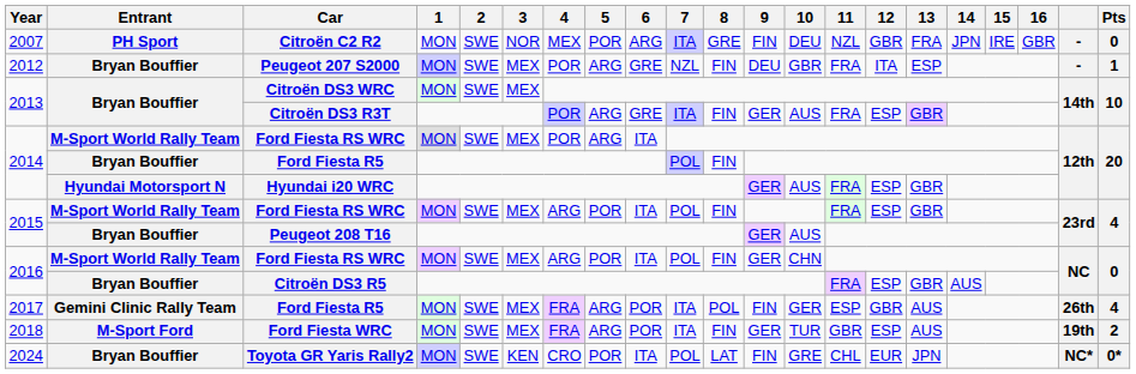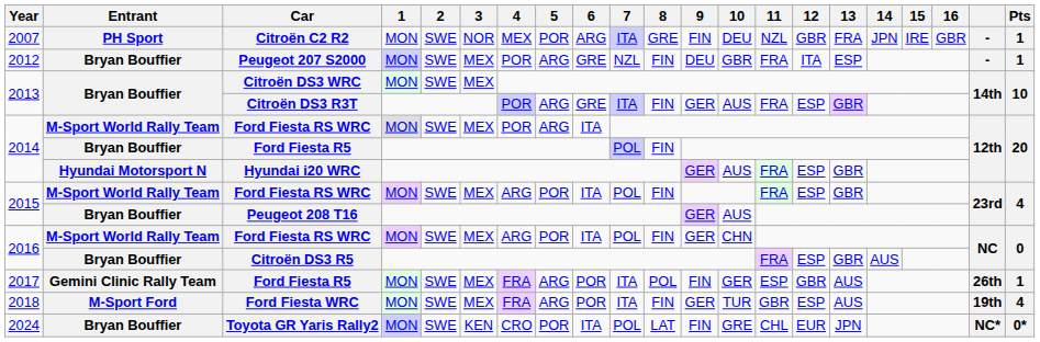Citroën C2 R2 | Pts: 0 -> 1
2017 / Ford Fiesta R5 | Pts: 4 -> 1
Ford Fiesta WRC | Pts: 2 -> 4
